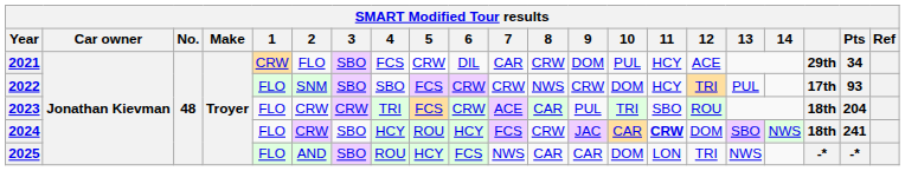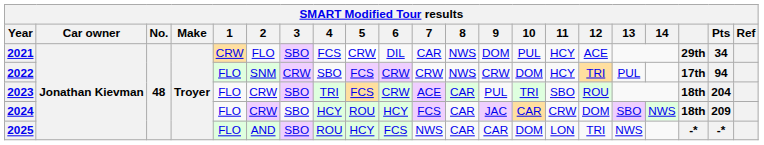2021 | 8: CRW -> NWS
2022 | 3: SBO -> CRW
2022 | Pts: 93 -> 94
2023 | 3: CRW -> SBO
2024 | 8: CRW -> CAR
2024 | 11: bold -> normal
2024 | Pts: 241 -> 209
